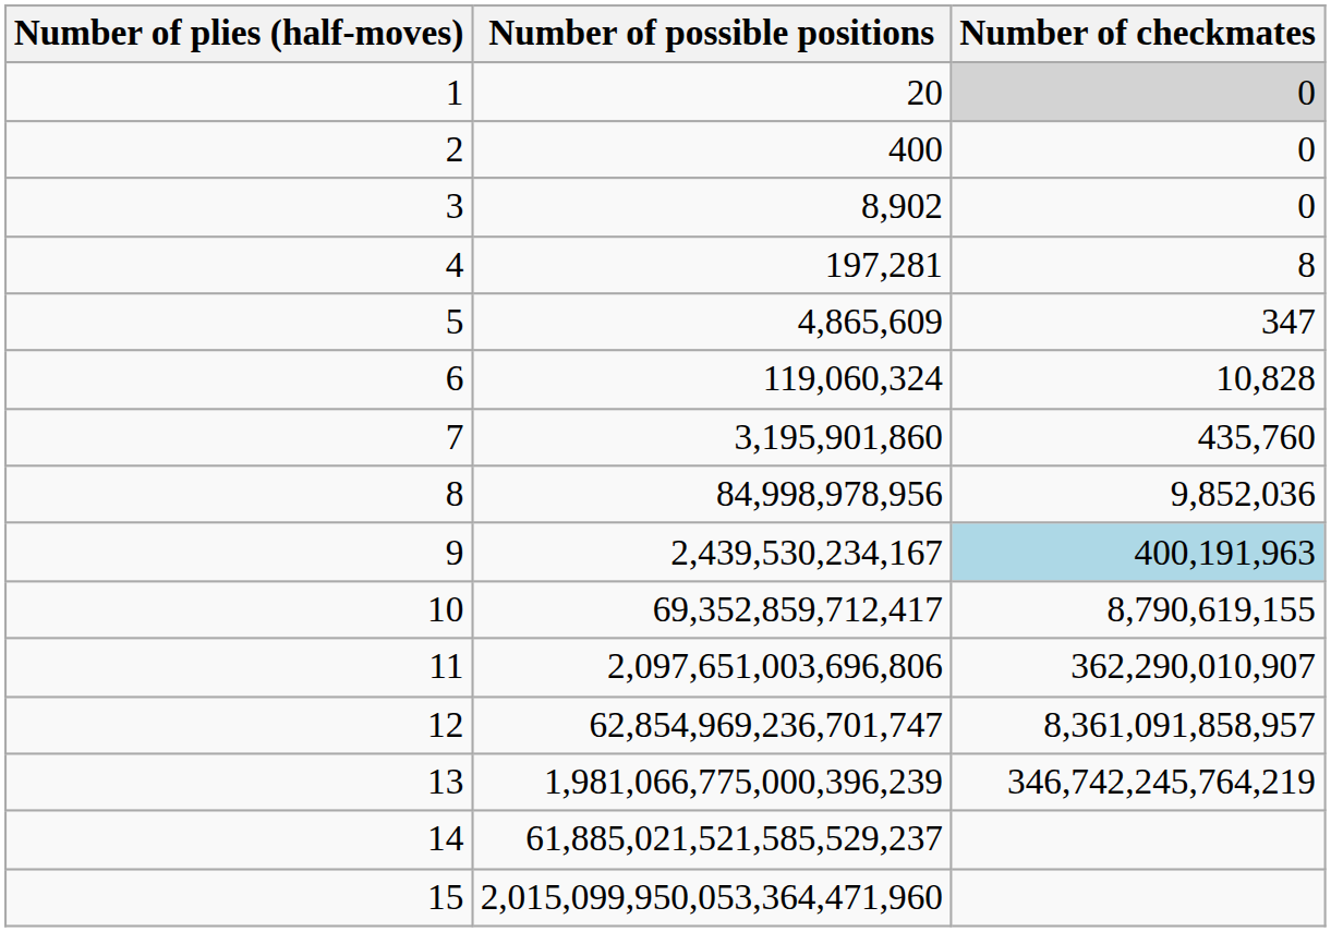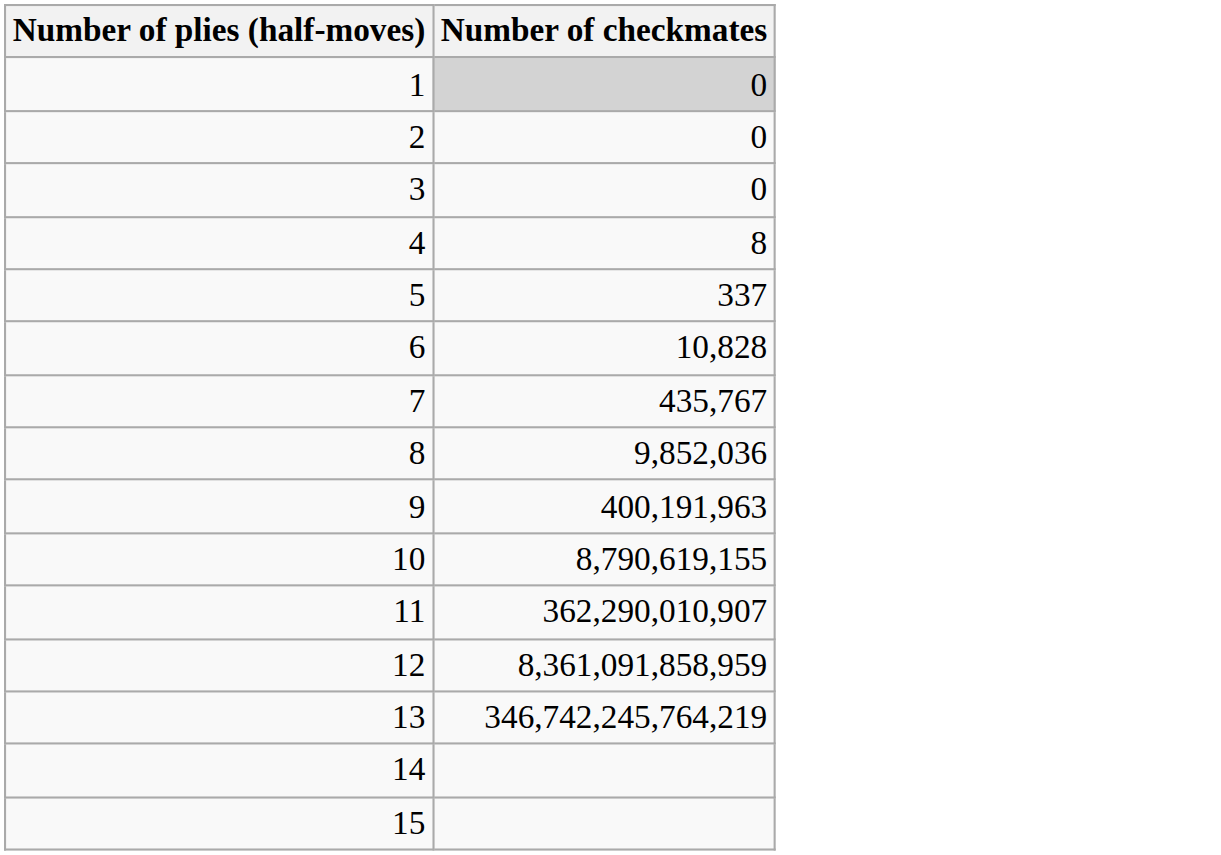- column: Number of possible positions | 20 | 400 | 8,902 | 197,281 | 4,865,609 | 119,060,324 | 3,195,901,860 | 84,998,978,956 | 2,439,530,234,167 | 69,352,859,712,417 | 2,097,651,003,696,806 | 62,854,969,236,701,747 | 1,981,066,775,000,396,239 | 61,885,021,521,585,529,237 | 2,015,099,950,053,364,471,960
5 | Number of checkmates: 347 -> 337
7 | Number of checkmates: 435,760 -> 435,767
9 | Number of checkmates: lightblue background -> no background
12 | Number of checkmates: 8,361,091,858,957 -> 8,361,091,858,959
